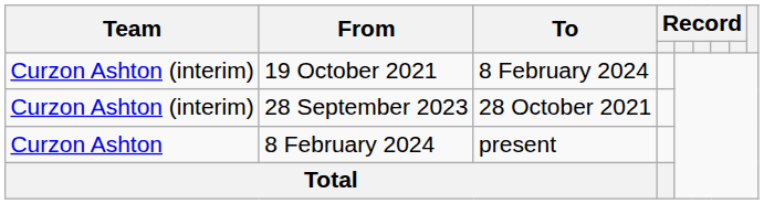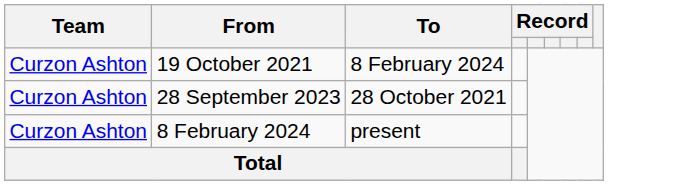19 October 2021 | Team: Curzon Ashton (interim) -> Curzon Ashton
28 September 2023 | Team: Curzon Ashton (interim) -> Curzon Ashton
